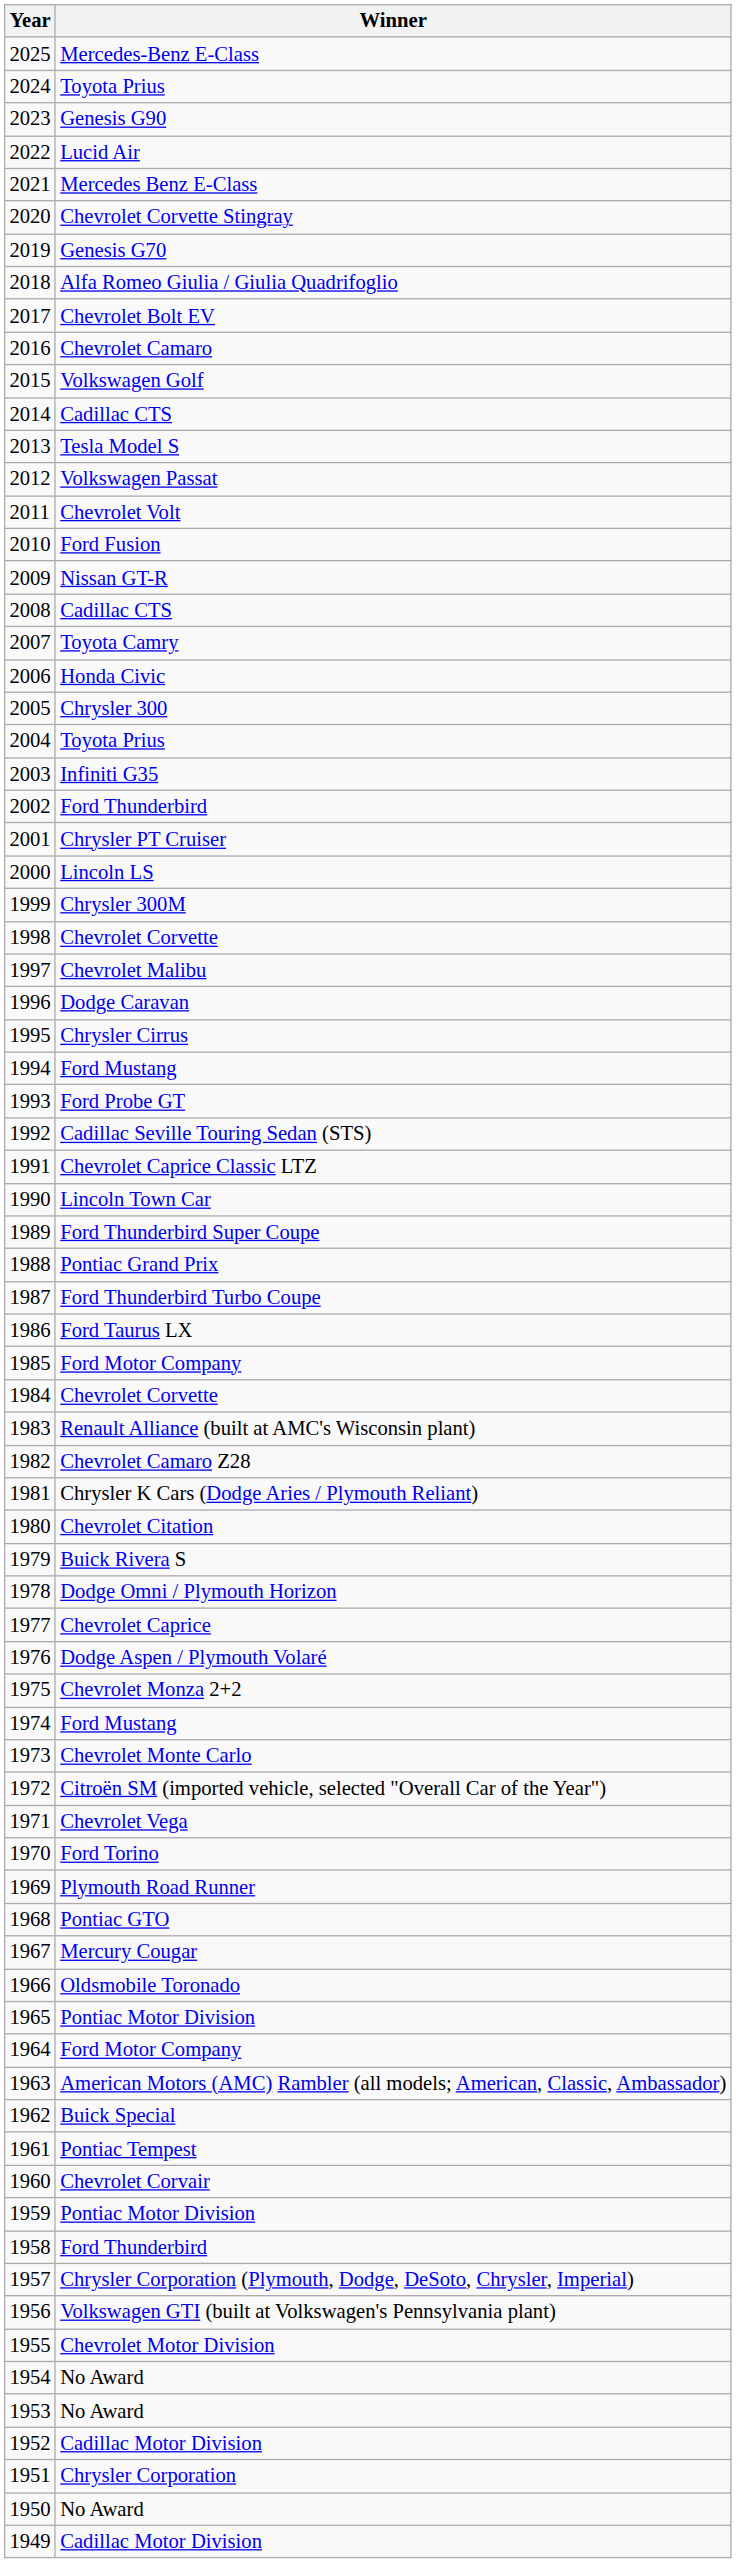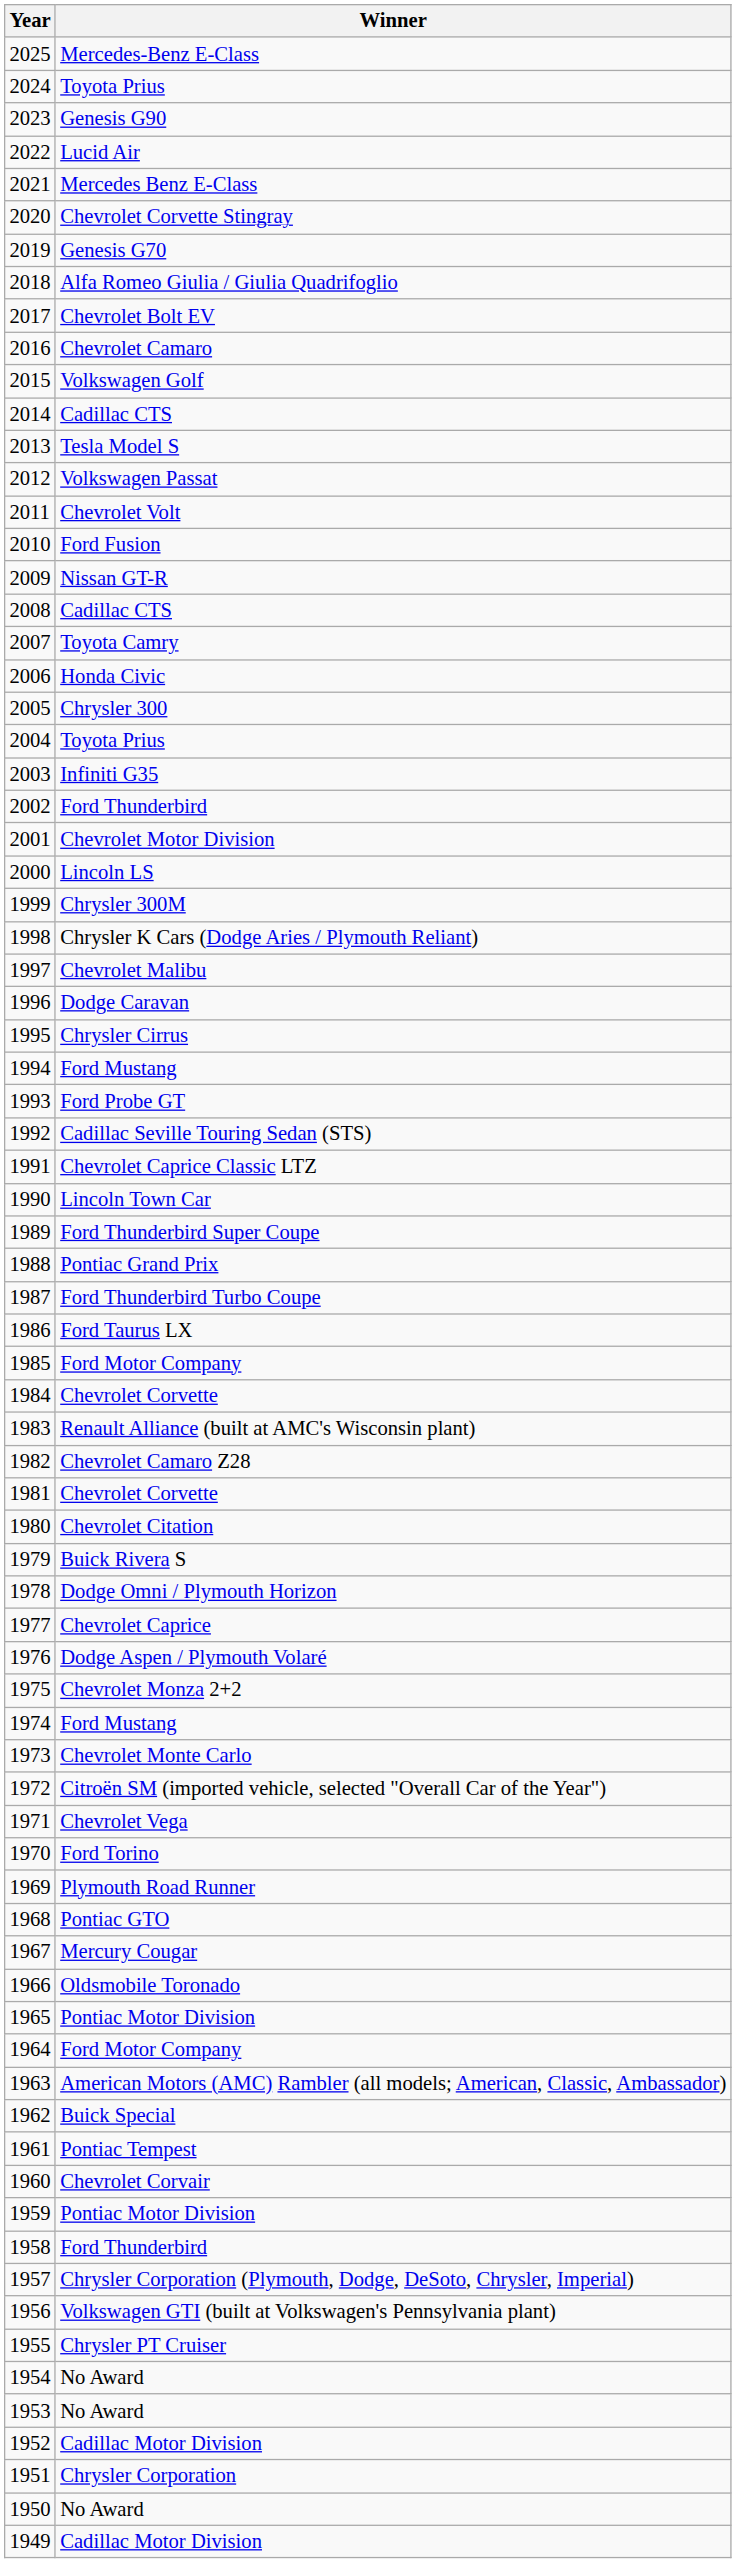2001 | Winner: Chrysler PT Cruiser -> Chevrolet Motor Division
1998 | Winner: Chevrolet Corvette -> Chrysler K Cars (Dodge Aries / Plymouth Reliant)
1981 | Winner: Chrysler K Cars (Dodge Aries / Plymouth Reliant) -> Chevrolet Corvette
1955 | Winner: Chevrolet Motor Division -> Chrysler PT Cruiser
